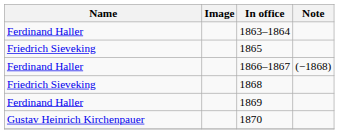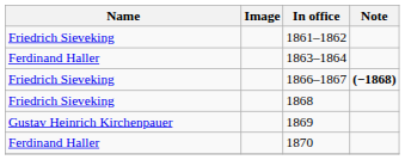+ row: Friedrich Sieveking | 1861–1862
- row: Friedrich Sieveking | 1865
1866–1867 | Name: Ferdinand Haller -> Friedrich Sieveking
1866–1867 | Note: normal -> bold
1869 | Name: Ferdinand Haller -> Gustav Heinrich Kirchenpauer
1870 | Name: Gustav Heinrich Kirchenpauer -> Ferdinand Haller
